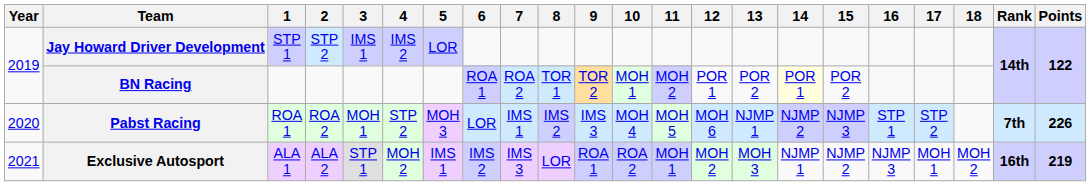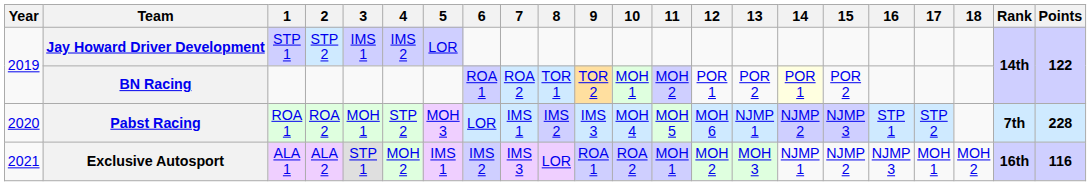Pabst Racing | Points: 226 -> 228
Exclusive Autosport | Points: 219 -> 116
